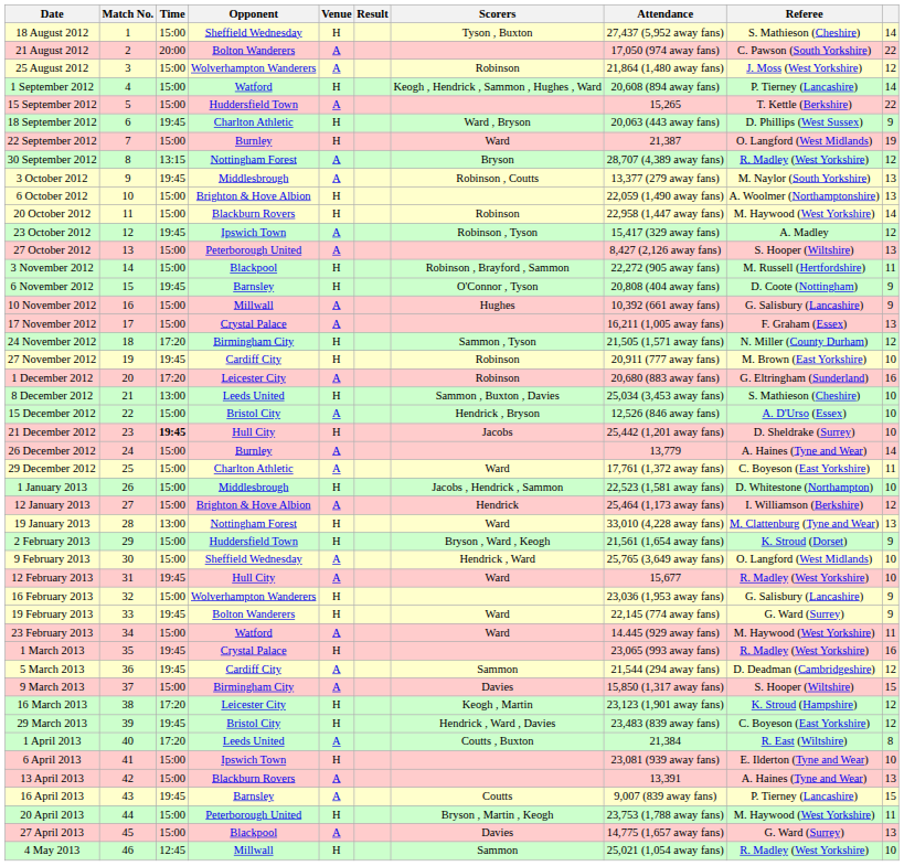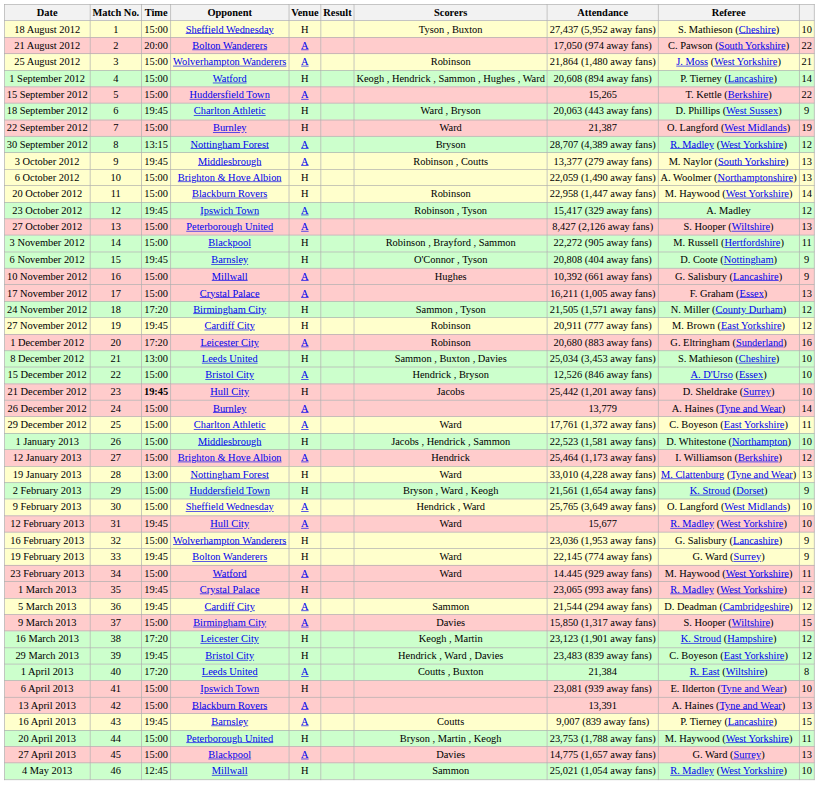18 August 2012 | column 10: 14 -> 10
25 August 2012 | column 10: 12 -> 21
27 November 2012 | column 10: 10 -> 12
1 March 2013 | column 10: 16 -> 12
